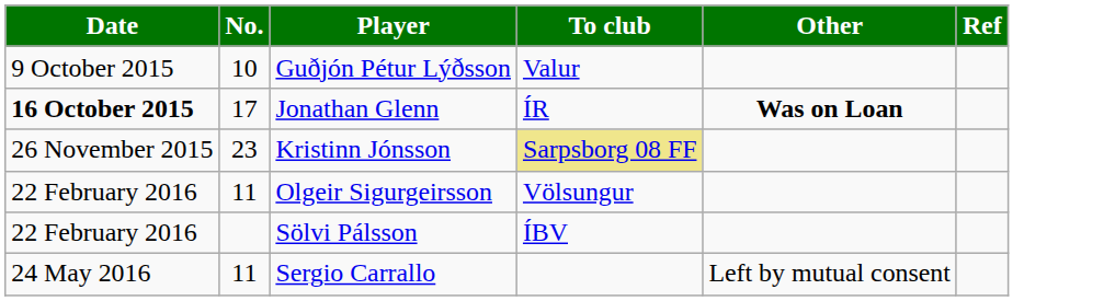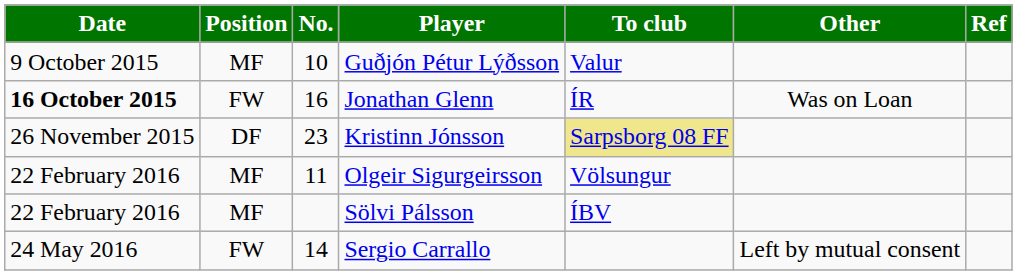+ column: Position | MF | FW | DF | MF | MF | FW
Jonathan Glenn | No.: 17 -> 16
Jonathan Glenn | Other: bold -> normal
Sergio Carrallo | No.: 11 -> 14
